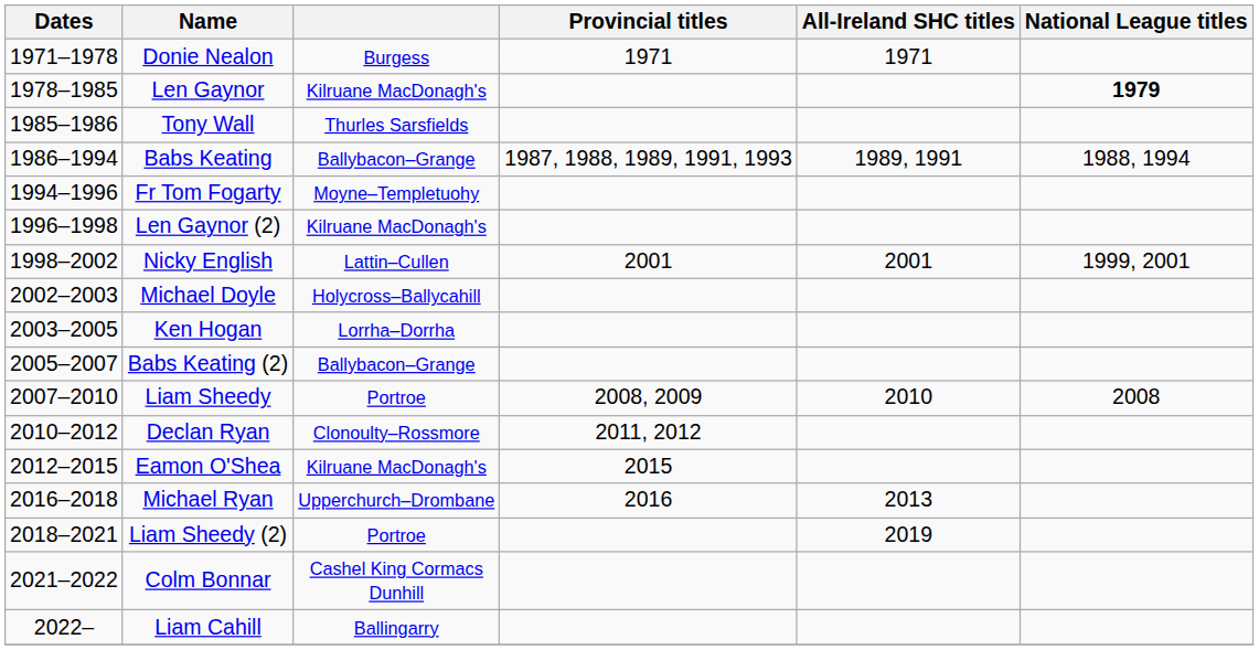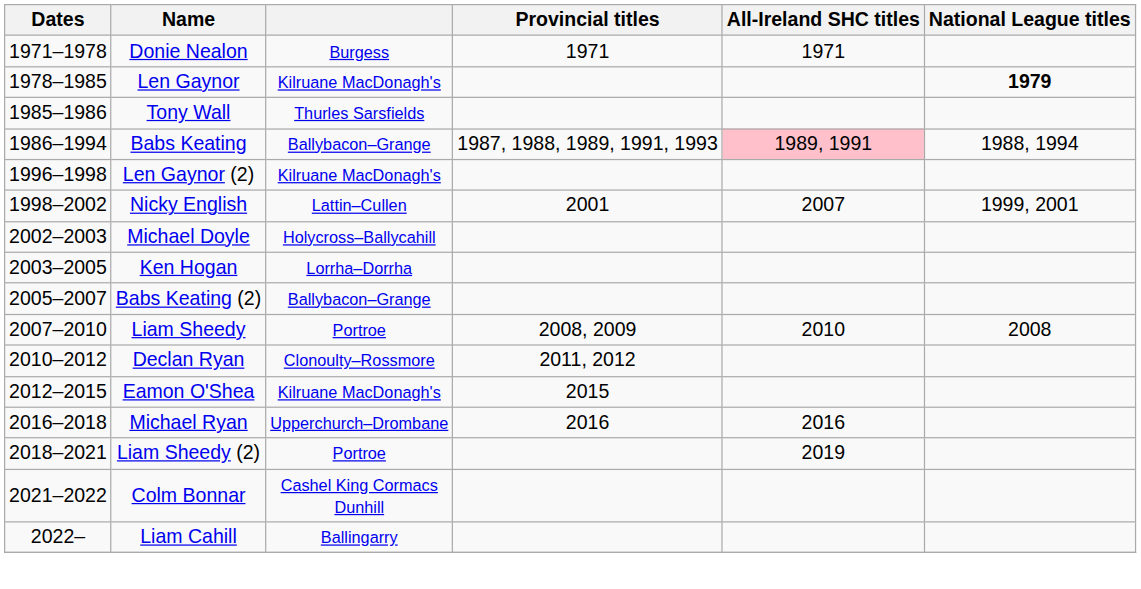Babs Keating | All-Ireland SHC titles: no background -> pink background
- row: 1994–1996 | Fr Tom Fogarty | Moyne–Templetuohy
Nicky English | All-Ireland SHC titles: 2001 -> 2007
Michael Ryan | All-Ireland SHC titles: 2013 -> 2016
